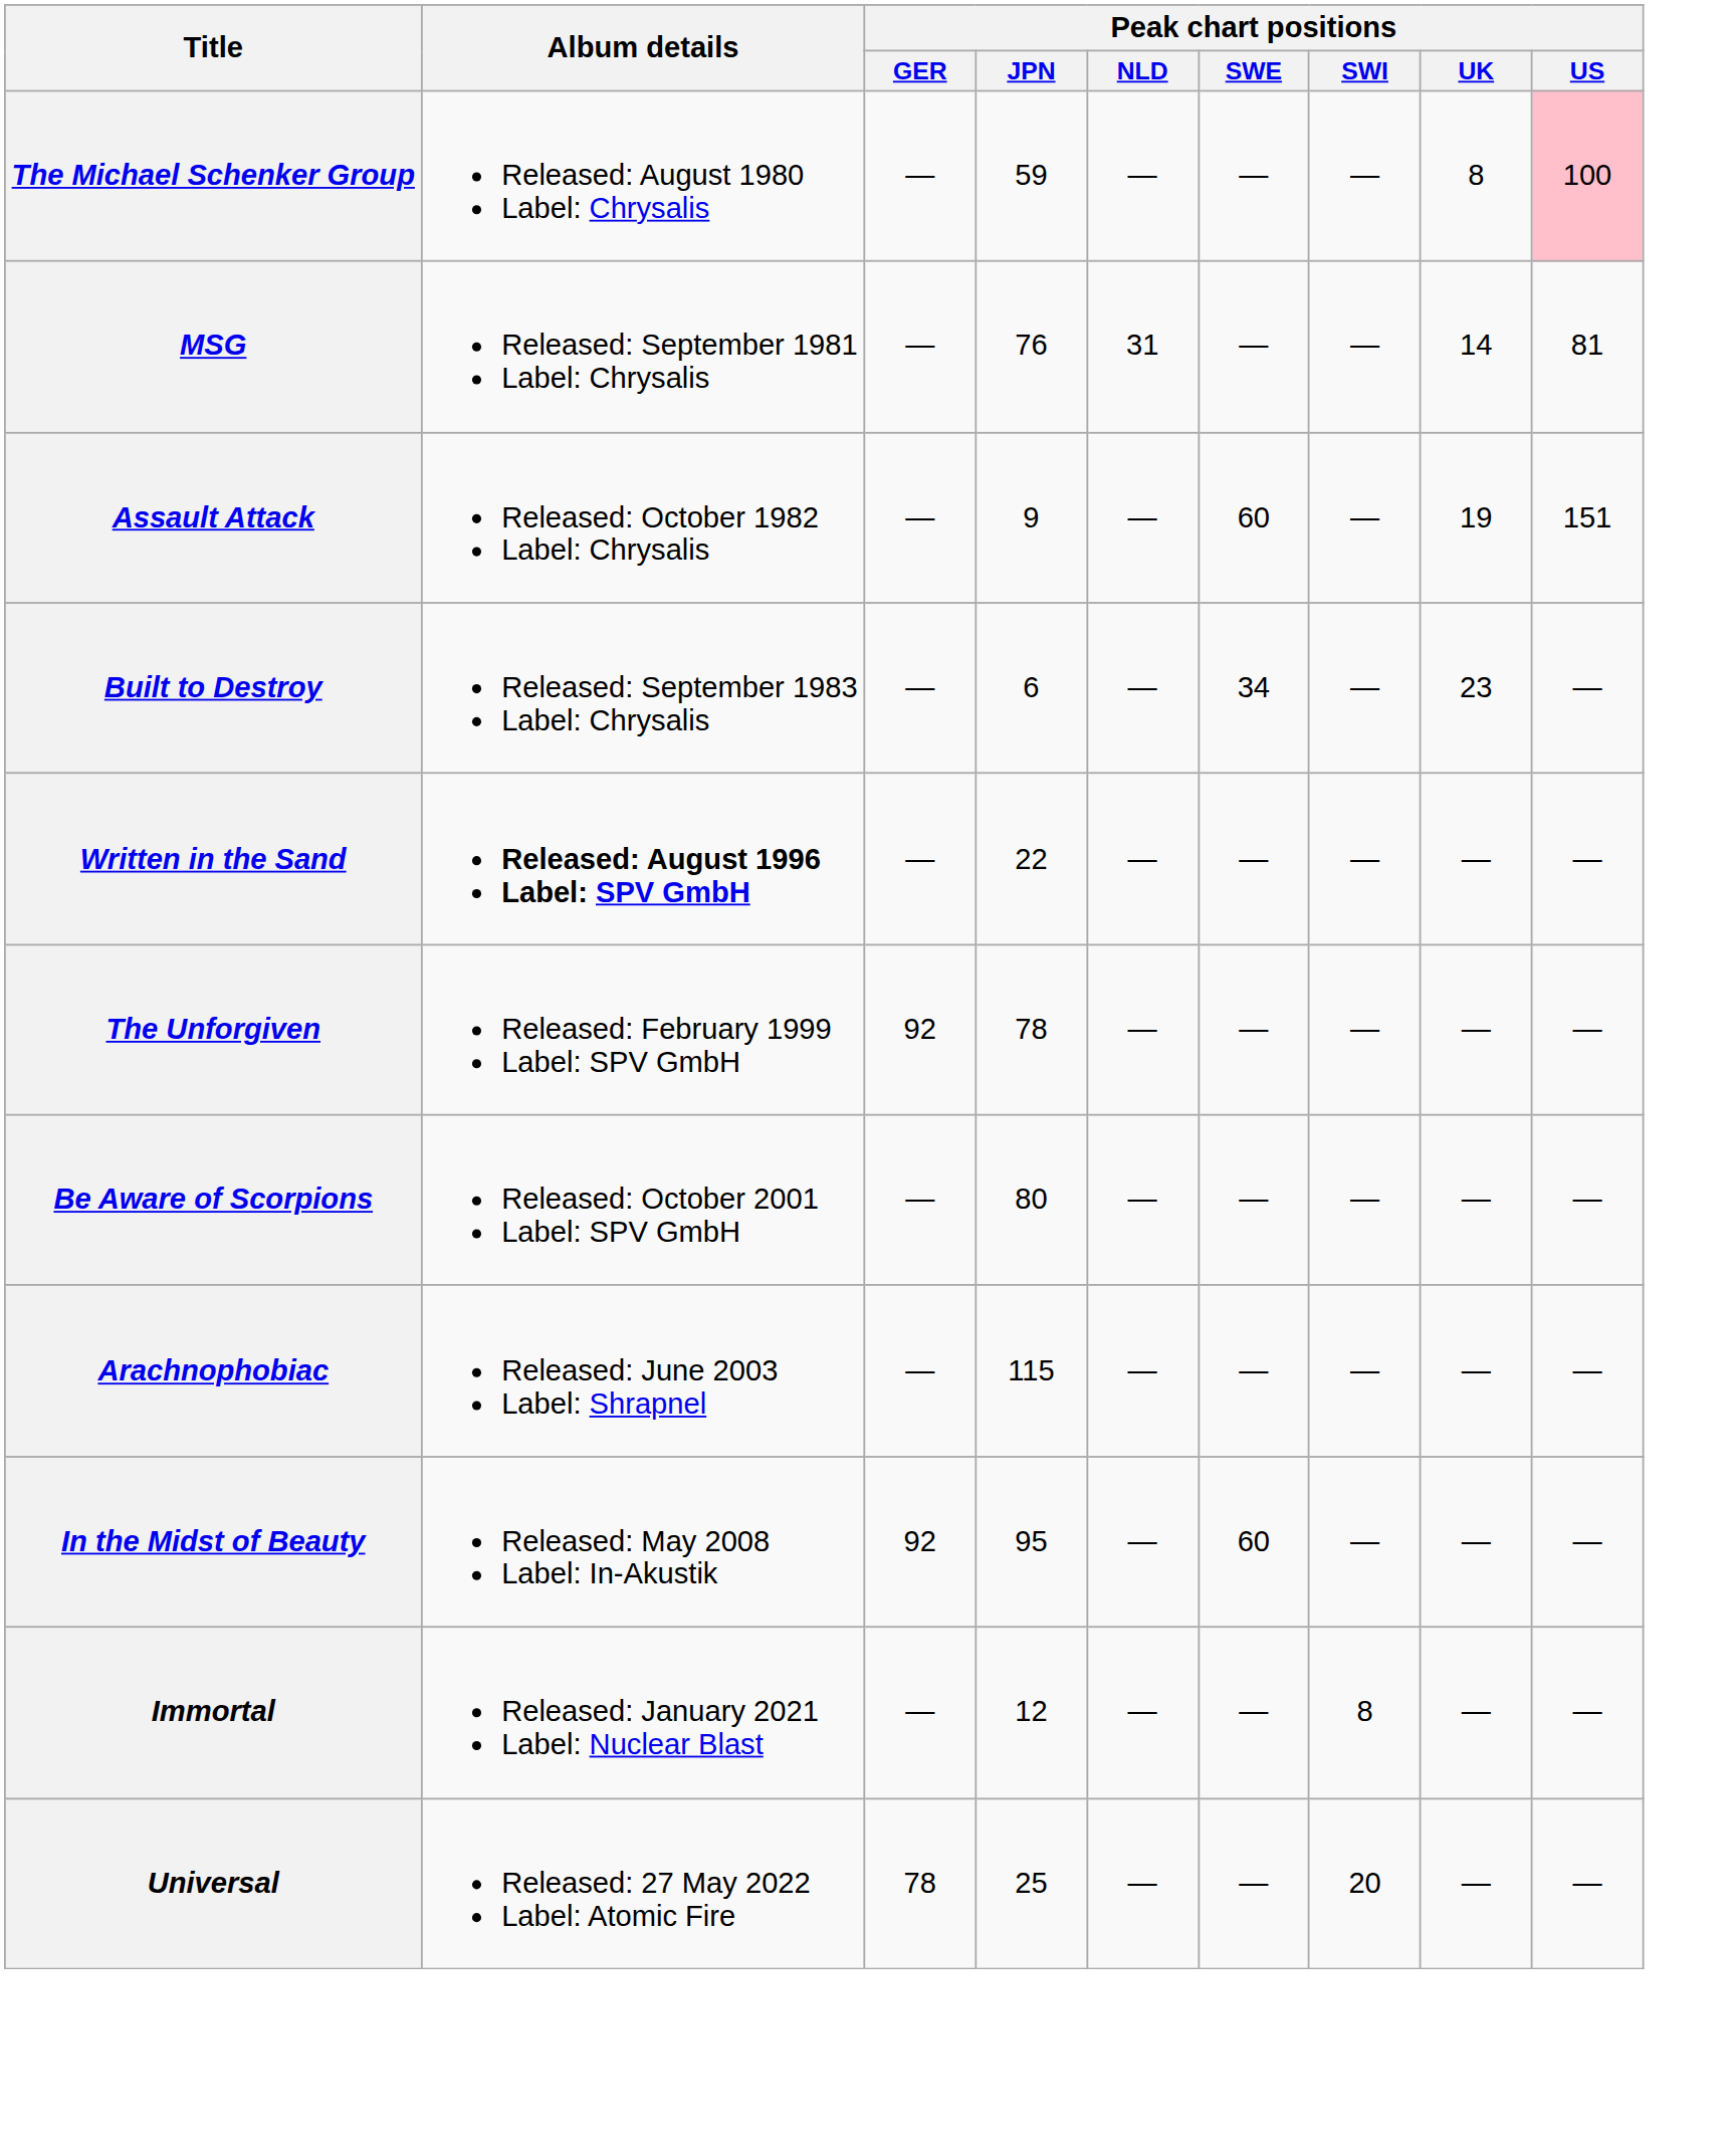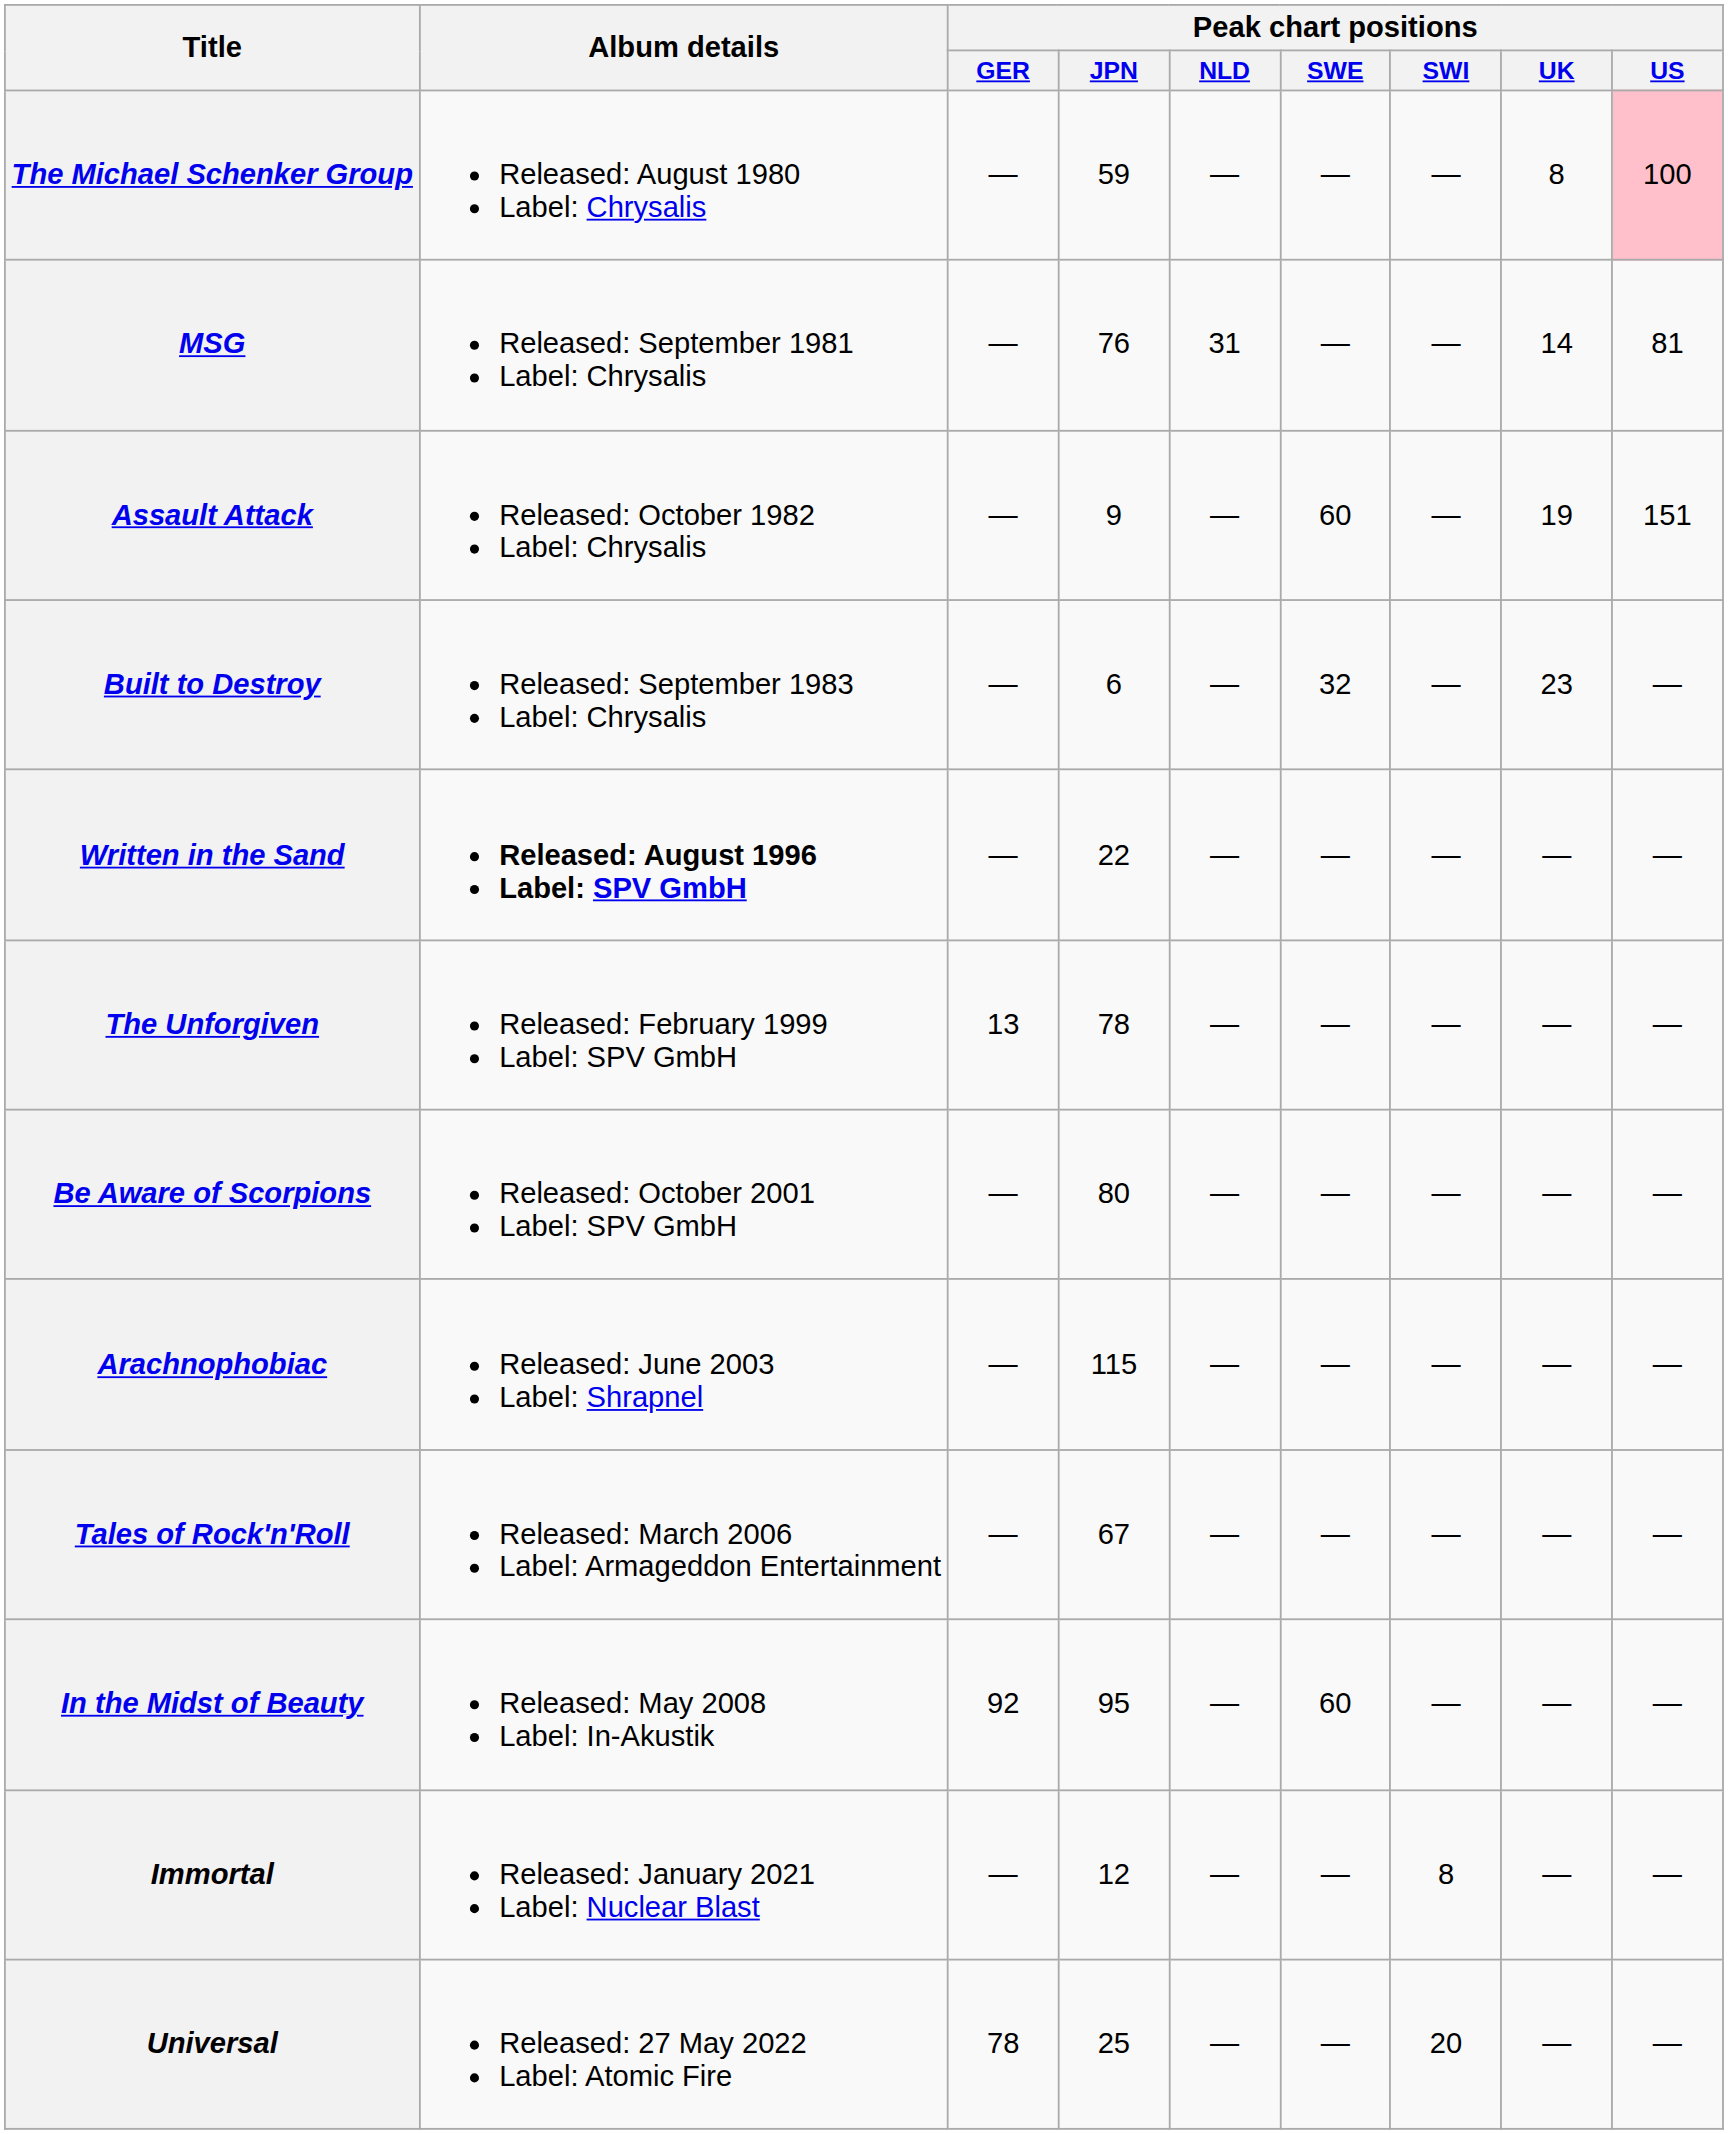Built to Destroy | Peak chart positions / SWE: 34 -> 32
The Unforgiven | Peak chart positions / GER: 92 -> 13
+ row: Tales of Rock'n'Roll | Released: March 2006 Label: Armageddon Entertainment | — | 67 | — | — | — | — | —
